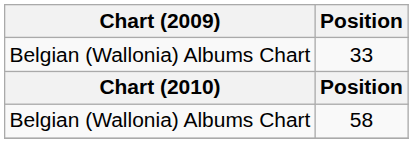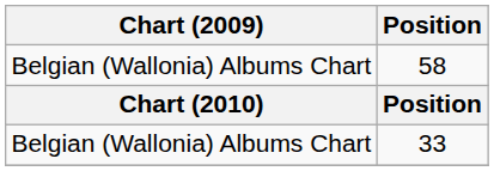rows swapped: 33 <-> 58
